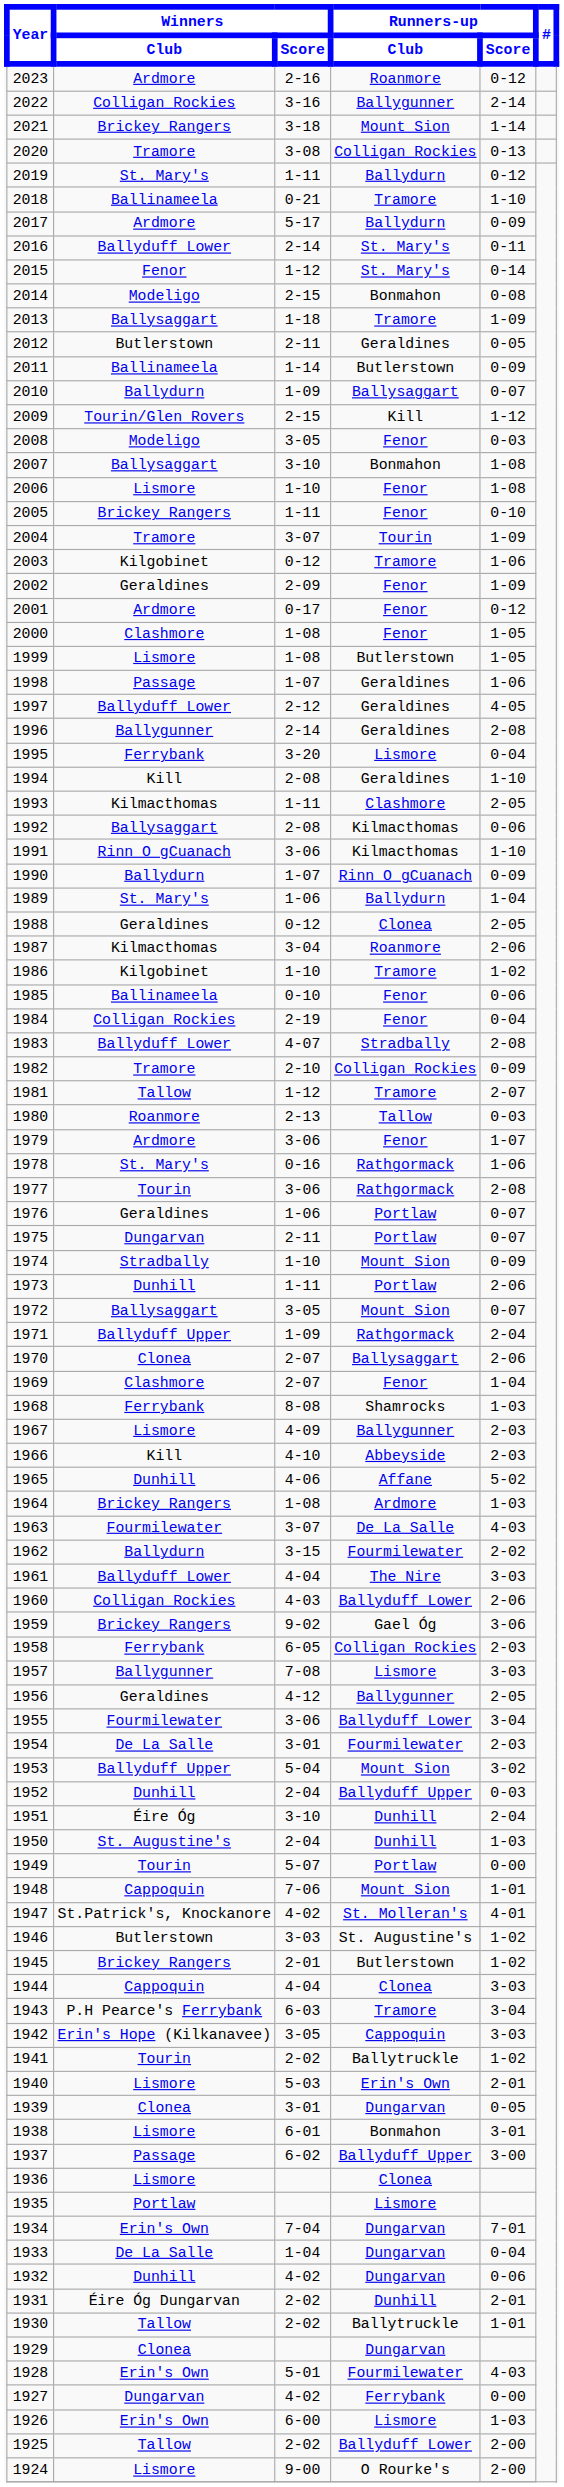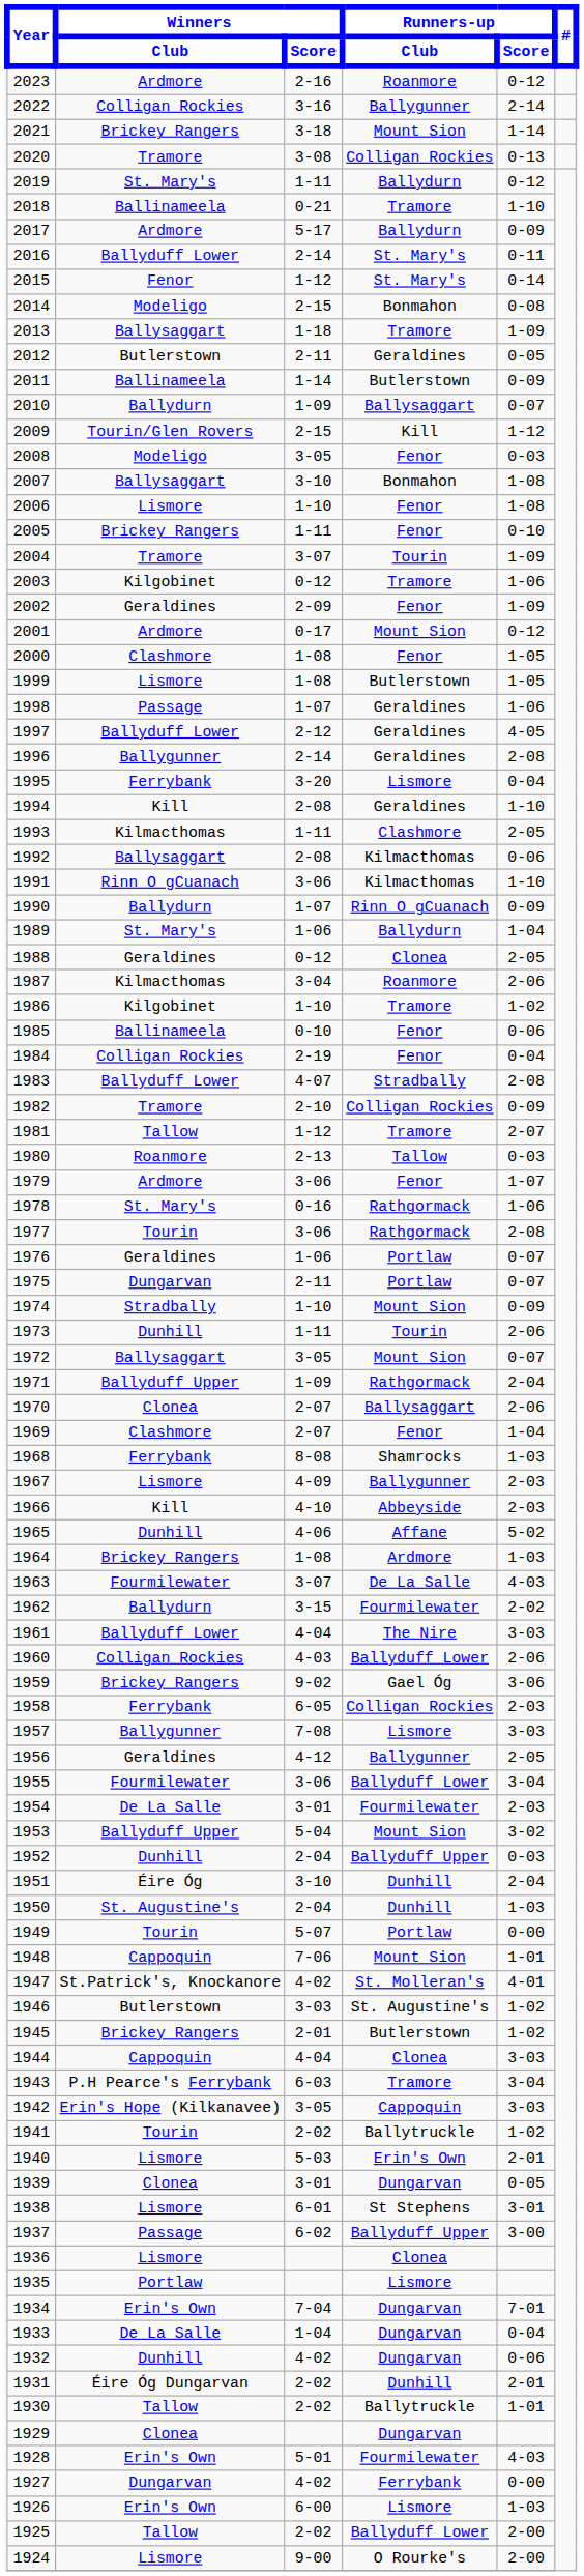2001 | Runners-up / Club: Fenor -> Mount Sion
1973 | Runners-up / Club: Portlaw -> Tourin
1938 | Runners-up / Club: Bonmahon -> St Stephens
